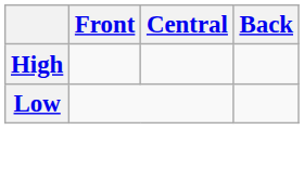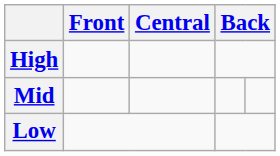+ row: Mid
